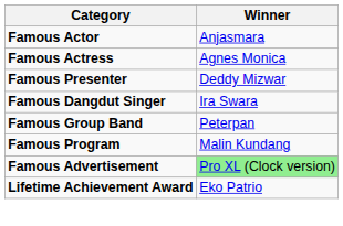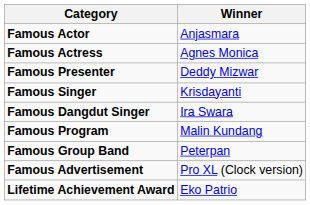+ row: Famous Singer | Krisdayanti
rows swapped: Famous Group Band <-> Famous Program
Famous Advertisement | Winner: lightgreen background -> no background
